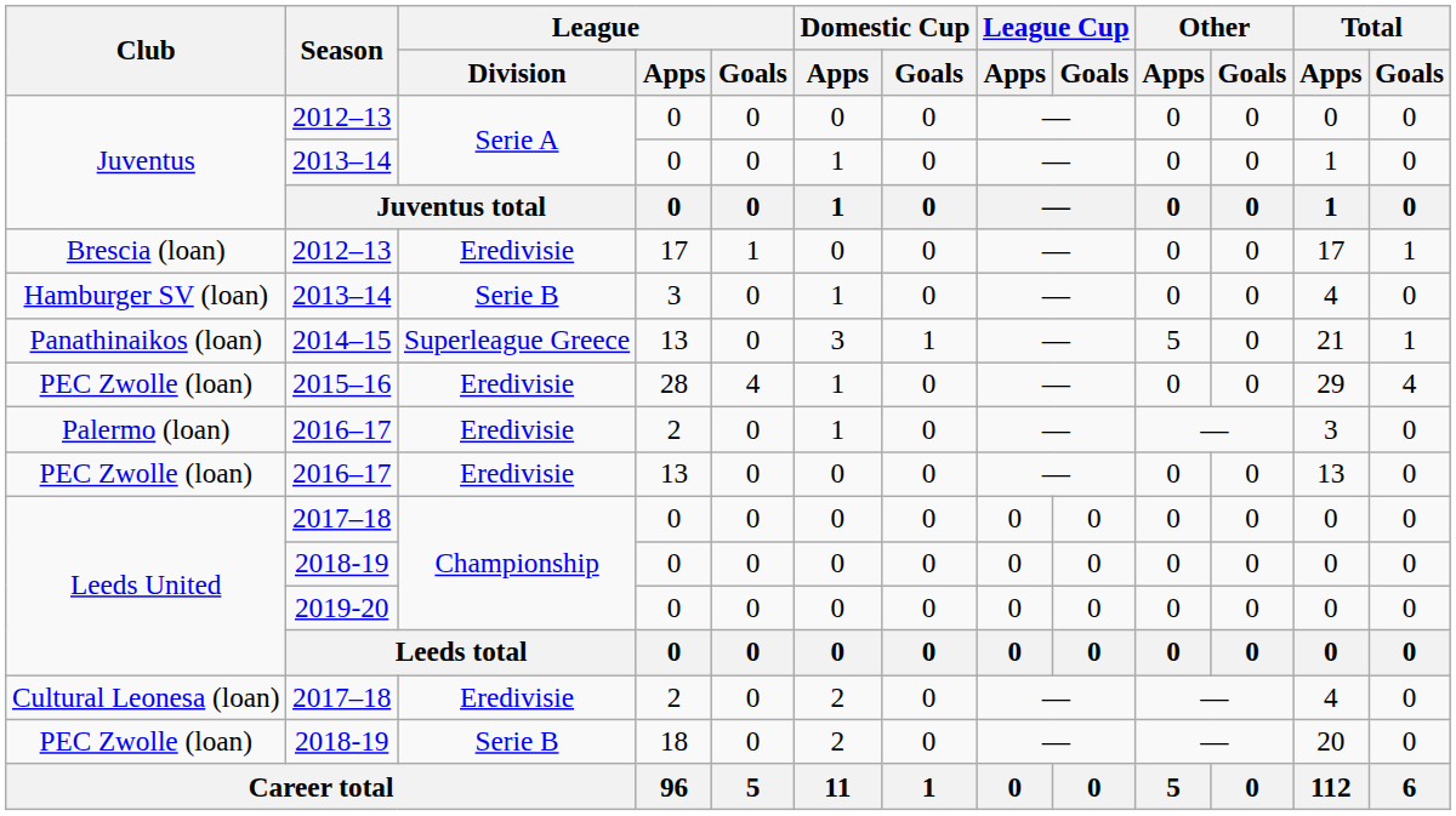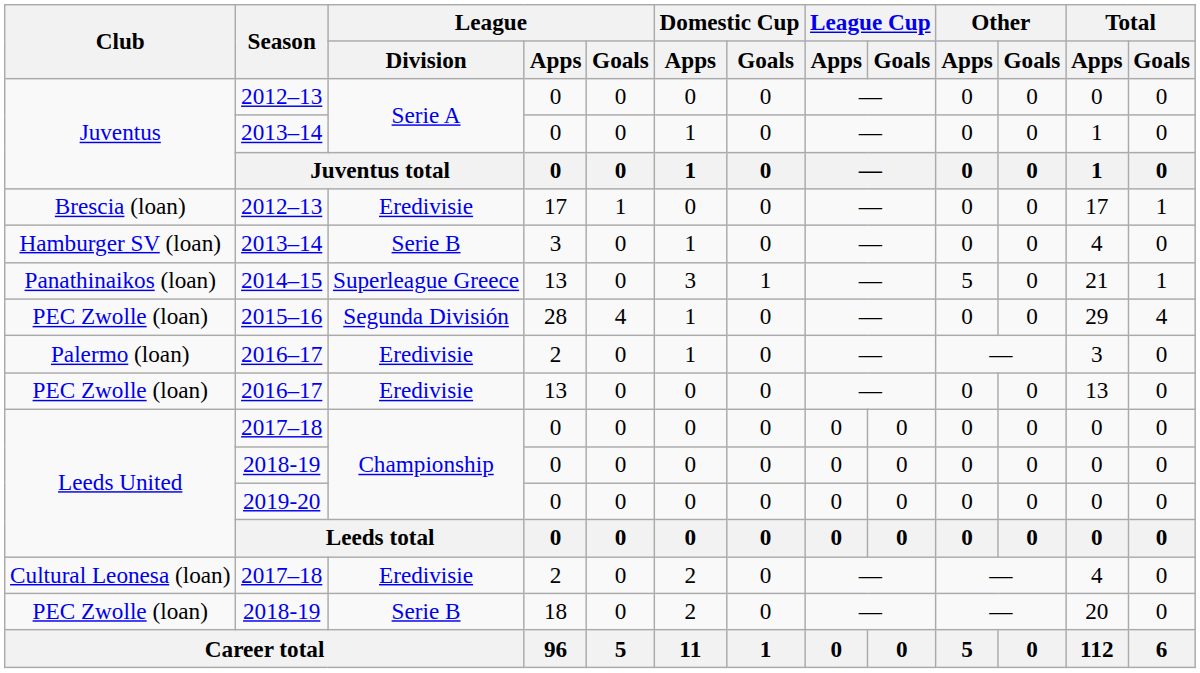PEC Zwolle (loan) / 2015–16 | League / Division: Eredivisie -> Segunda División
